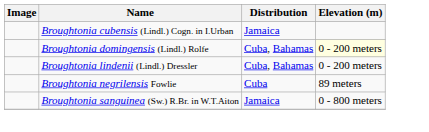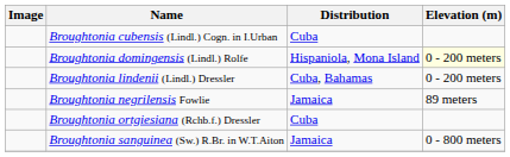Broughtonia cubensis (Lindl.) Cogn. in I.Urban | Distribution: Jamaica -> Cuba
Broughtonia domingensis (Lindl.) Rolfe | Distribution: Cuba, Bahamas -> Hispaniola, Mona Island
Broughtonia negrilensis Fowlie | Distribution: Cuba -> Jamaica
+ row: Broughtonia ortgiesiana (Rchb.f.) Dressler | Cuba
